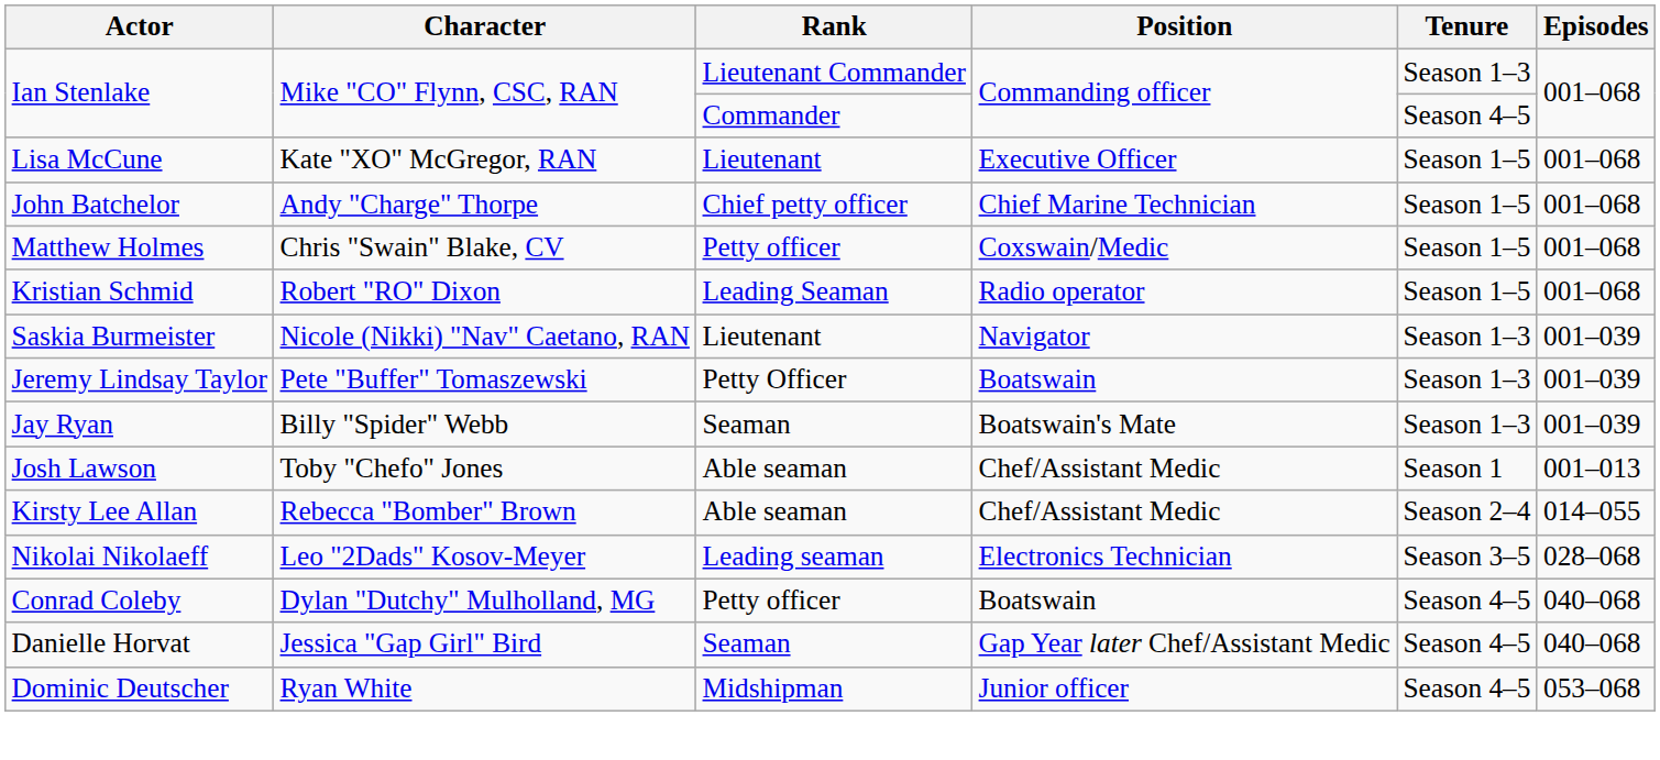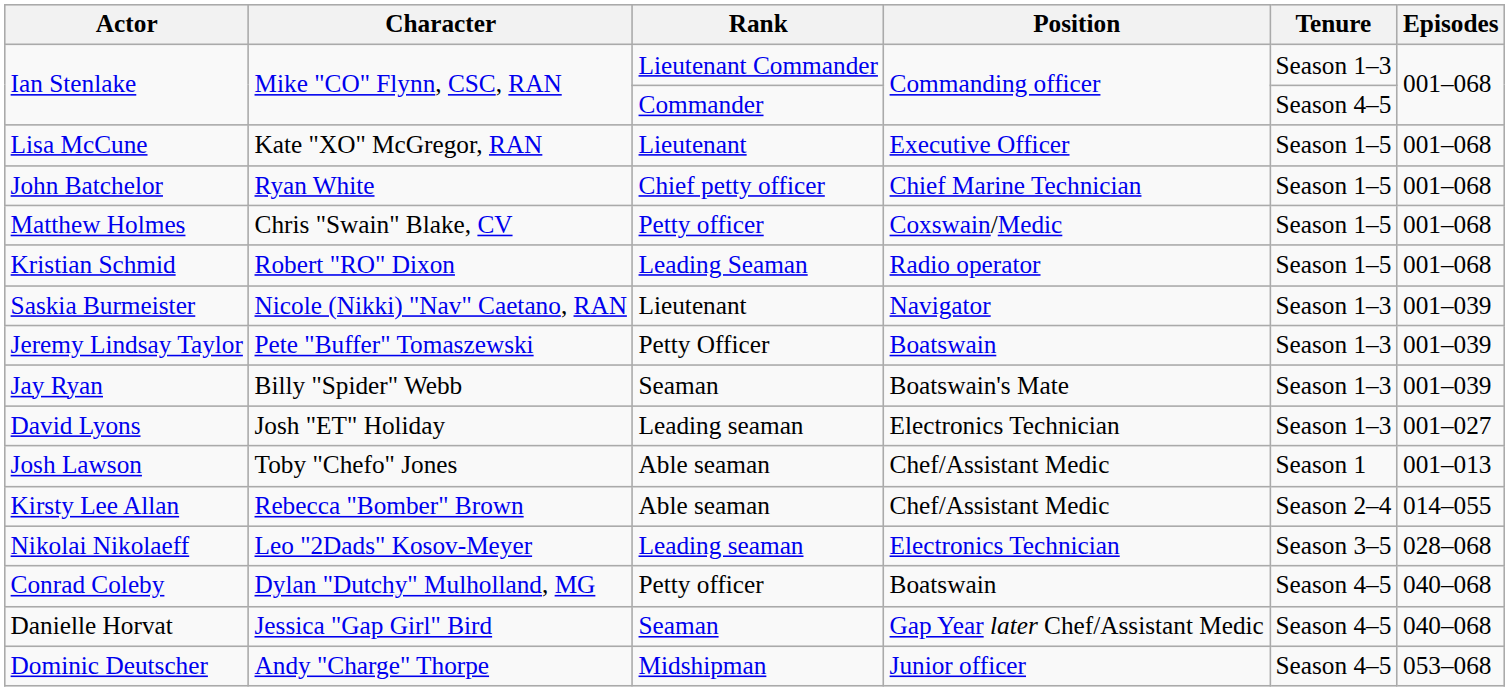John Batchelor | Character: Andy "Charge" Thorpe -> Ryan White
+ row: David Lyons | Josh "ET" Holiday | Leading seaman | Electronics Technician | Season 1–3 | 001–027
Dominic Deutscher | Character: Ryan White -> Andy "Charge" Thorpe
